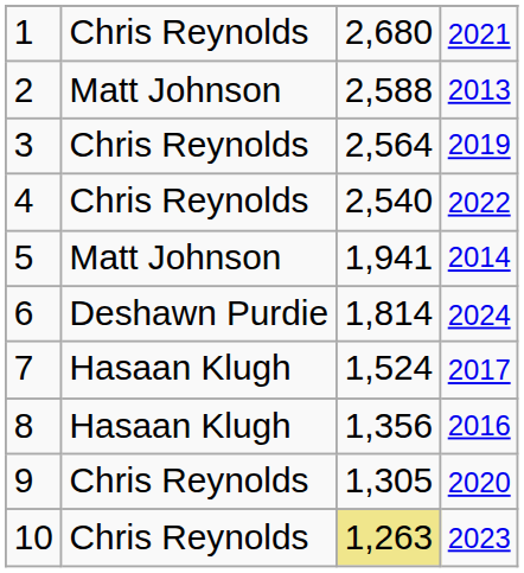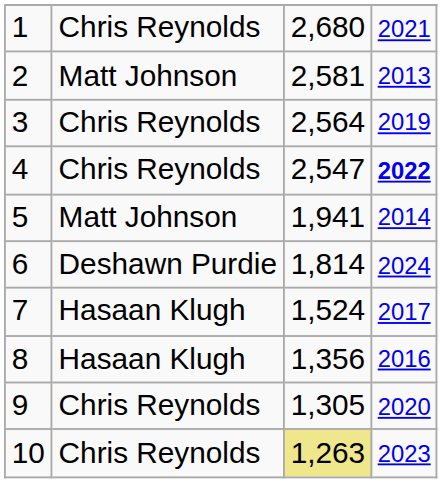2 | column 3: 2,588 -> 2,581
4 | column 3: 2,540 -> 2,547
4 | column 4: normal -> bold
